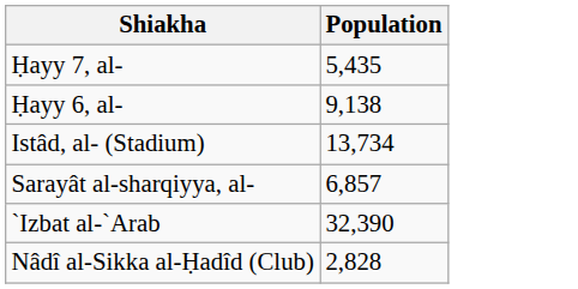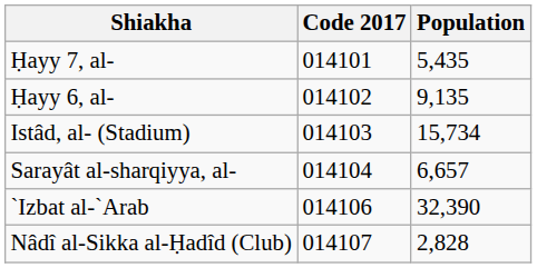+ column: Code 2017 | 014101 | 014102 | 014103 | 014104 | 014106 | 014107
Ḥayy 6, al- | Population: 9,138 -> 9,135
Istâd, al- (Stadium) | Population: 13,734 -> 15,734
Sarayât al-sharqiyya, al- | Population: 6,857 -> 6,657
